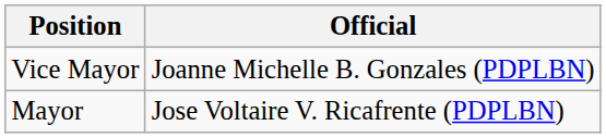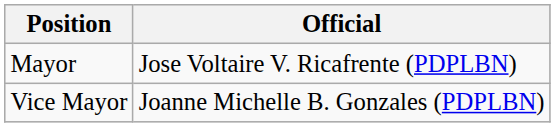rows swapped: Mayor <-> Vice Mayor
